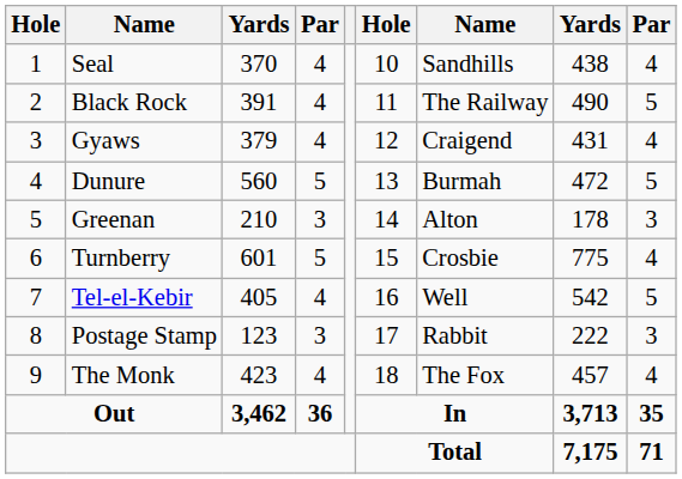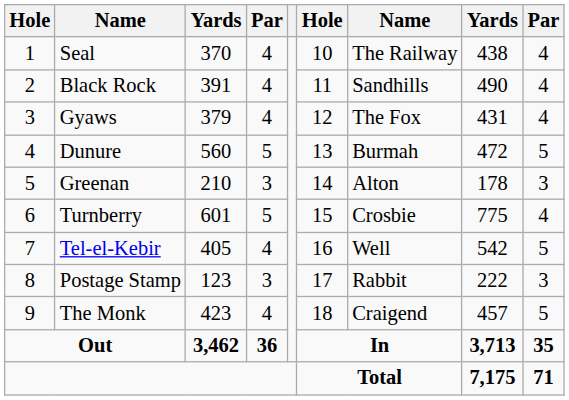Seal | column 7: Sandhills -> The Railway
Black Rock | column 7: The Railway -> Sandhills
Black Rock | column 9: 5 -> 4
Gyaws | column 7: Craigend -> The Fox
The Monk | column 7: The Fox -> Craigend
The Monk | column 9: 4 -> 5
